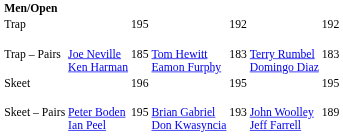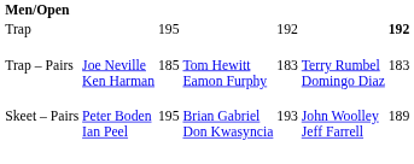Trap | column 7: normal -> bold
- row: Skeet | 196 | 195 | 195
